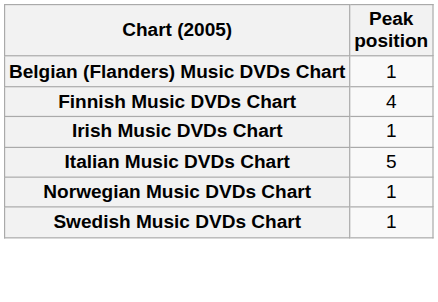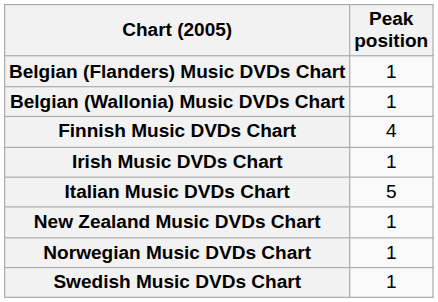+ row: Belgian (Wallonia) Music DVDs Chart | 1
+ row: New Zealand Music DVDs Chart | 1
